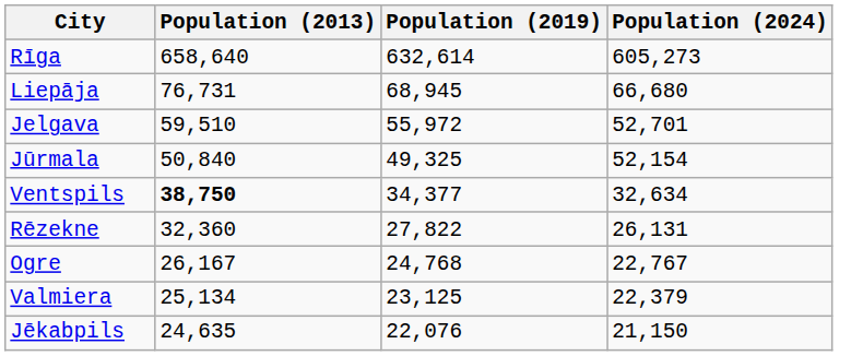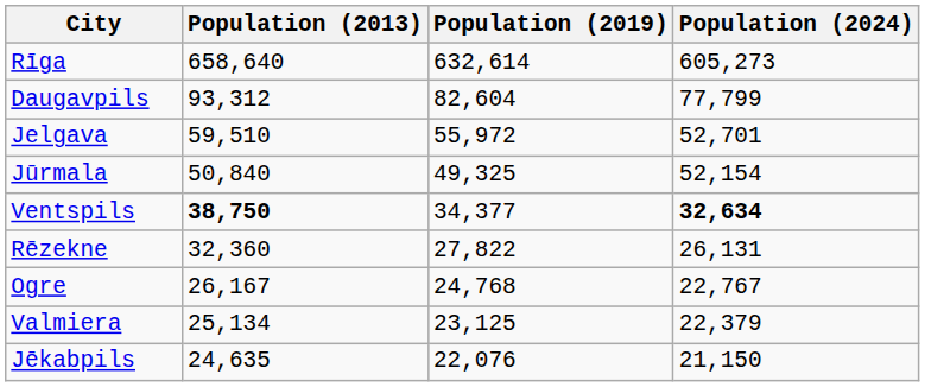+ row: Daugavpils | 93,312 | 82,604 | 77,799
- row: Liepāja | 76,731 | 68,945 | 66,680
Ventspils | Population (2024): normal -> bold
